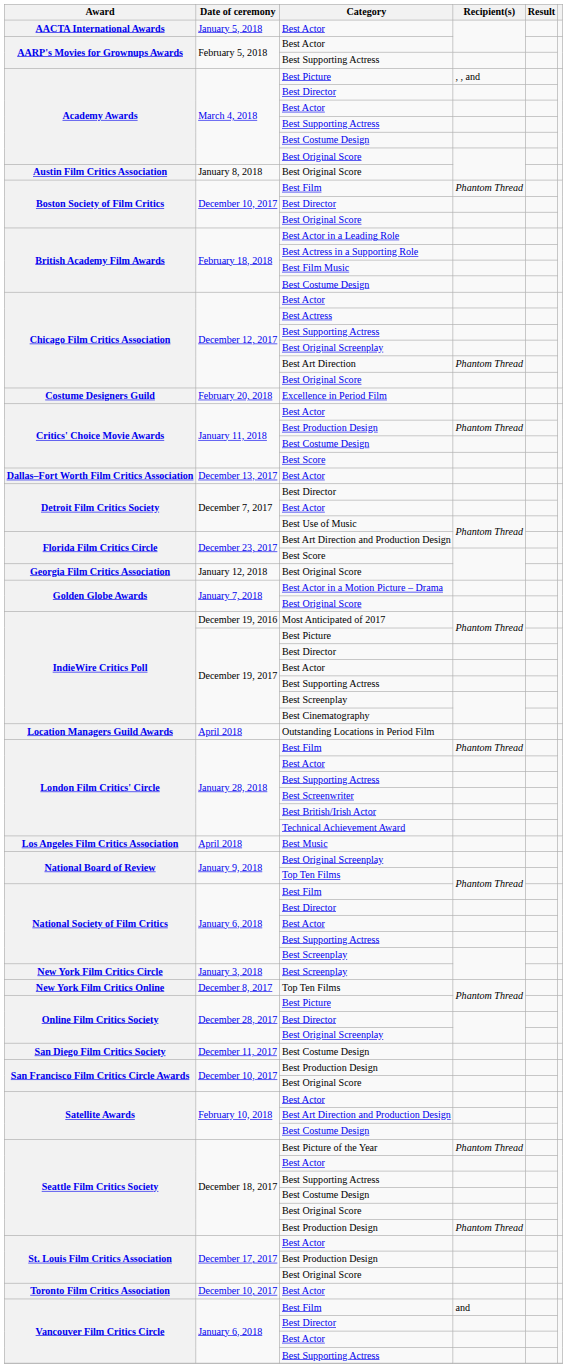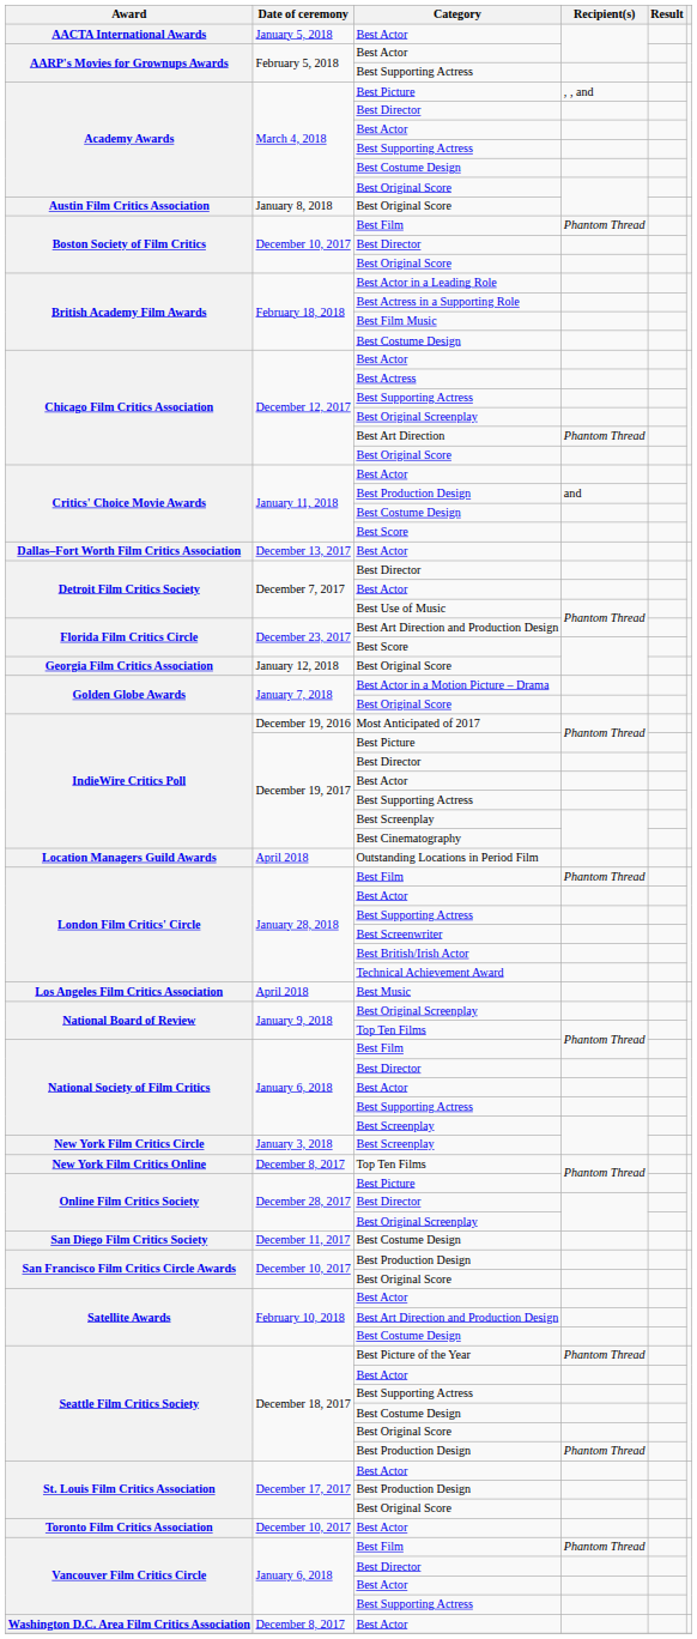- row: Costume Designers Guild | February 20, 2018 | Excellence in Period Film
Critics' Choice Movie Awards / Best Production Design | Recipient(s): Phantom Thread -> and
Vancouver Film Critics Circle / Best Film | Recipient(s): and -> Phantom Thread
+ row: Washington D.C. Area Film Critics Association | December 8, 2017 | Best Actor
